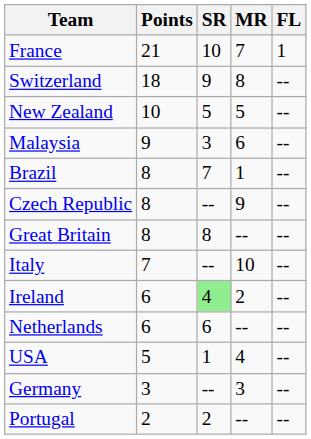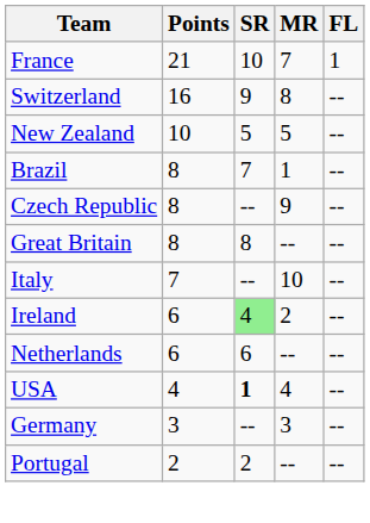Switzerland | Points: 18 -> 16
- row: Malaysia | 9 | 3 | 6 | --
USA | Points: 5 -> 4
USA | SR: normal -> bold
